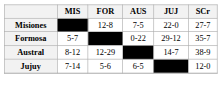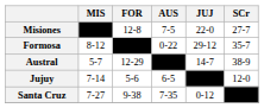Formosa | MIS: 5-7 -> 8-12
Austral | MIS: 8-12 -> 5-7
+ row: Santa Cruz | 7-27 | 9-38 | 7-35 | 0-12 | ––––
